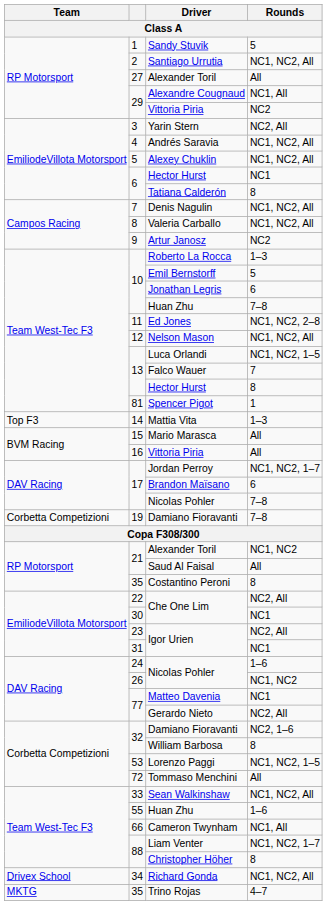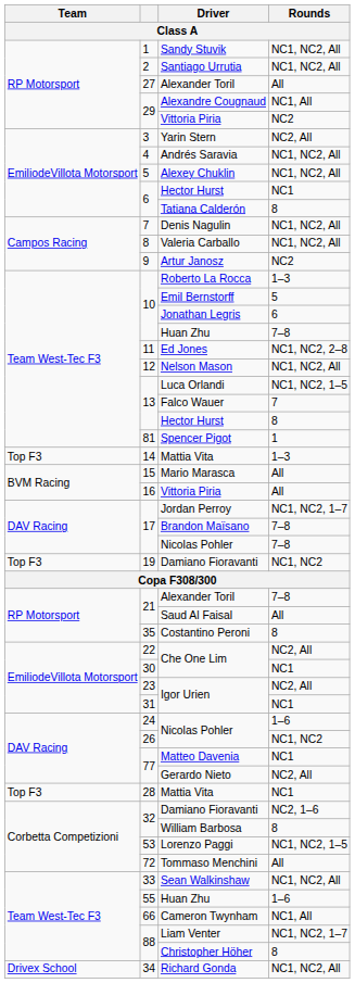Sandy Stuvik | Rounds: 5 -> NC1, NC2, All
Brandon Maïsano | Rounds: 6 -> 7–8
19 / Damiano Fioravanti | Team: Corbetta Competizioni -> Top F3
19 / Damiano Fioravanti | Rounds: 7–8 -> NC1, NC2
21 / Alexander Toril | Rounds: NC1, NC2 -> 7–8
+ row: Top F3 | 28 | Mattia Vita | NC1
- row: MKTG | 35 | Trino Rojas | 4–7
